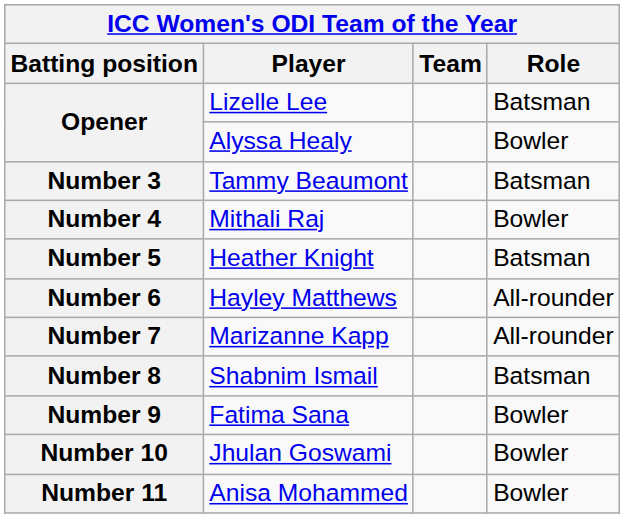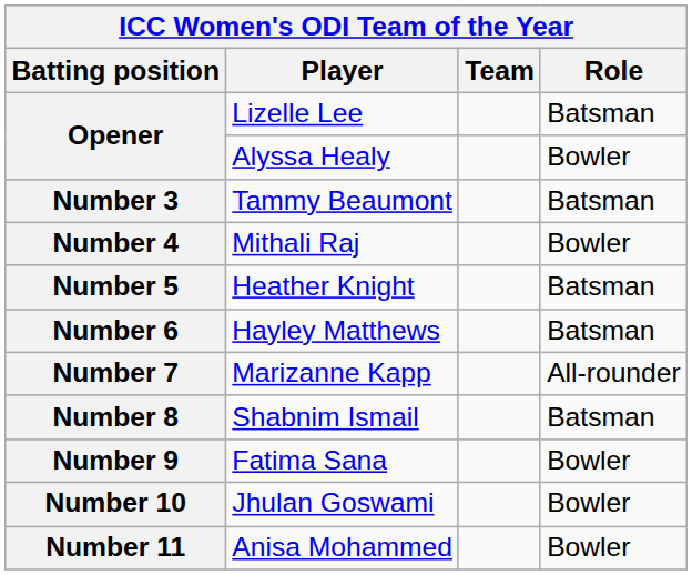Number 6 | Role: All-rounder -> Batsman
